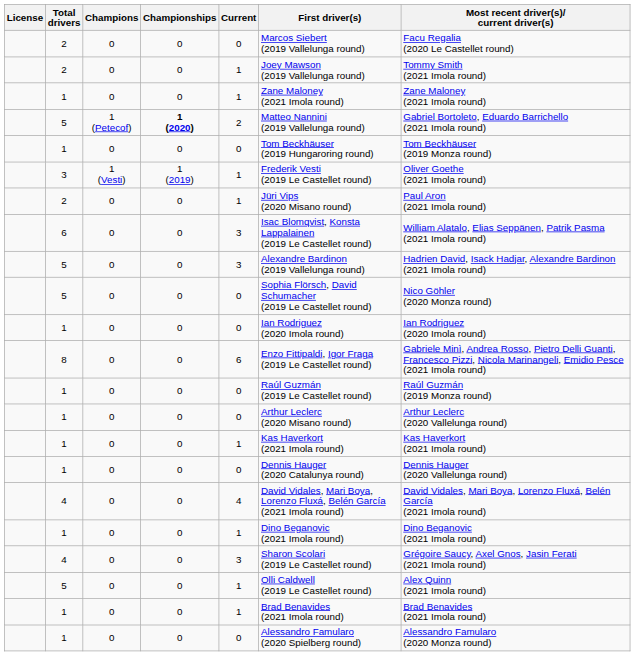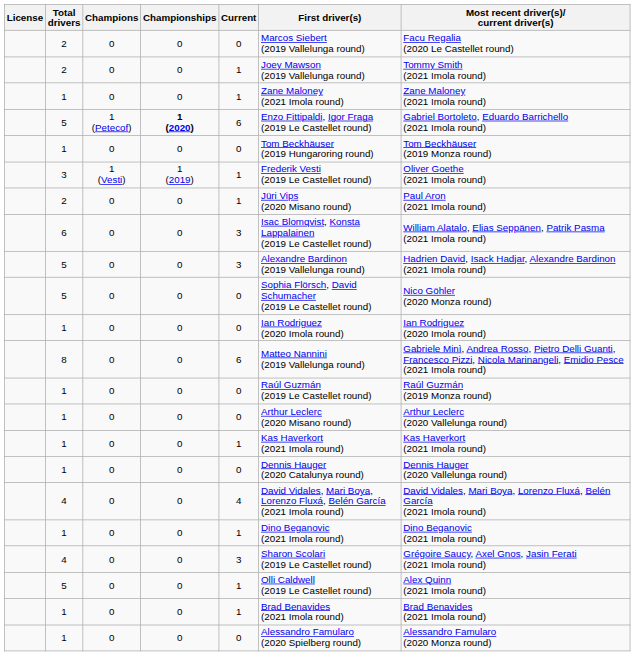5 / 1 (Petecof) | Current: 2 -> 6
5 / 1 (Petecof) | First driver(s): Matteo Nannini (2019 Vallelunga round) -> Enzo Fittipaldi, Igor Fraga (2019 Le Castellet round)
8 | First driver(s): Enzo Fittipaldi, Igor Fraga (2019 Le Castellet round) -> Matteo Nannini (2019 Vallelunga round)
